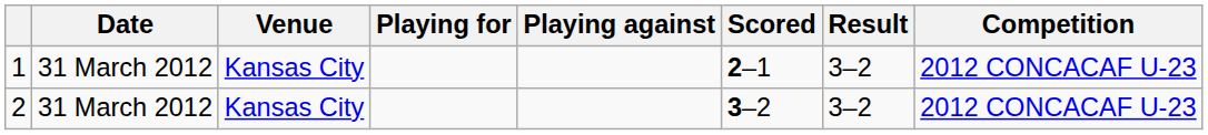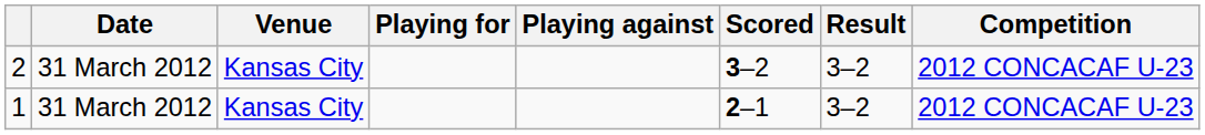rows swapped: 1 <-> 2
